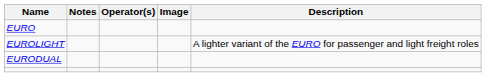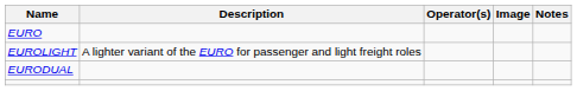columns swapped: Description <-> Notes
